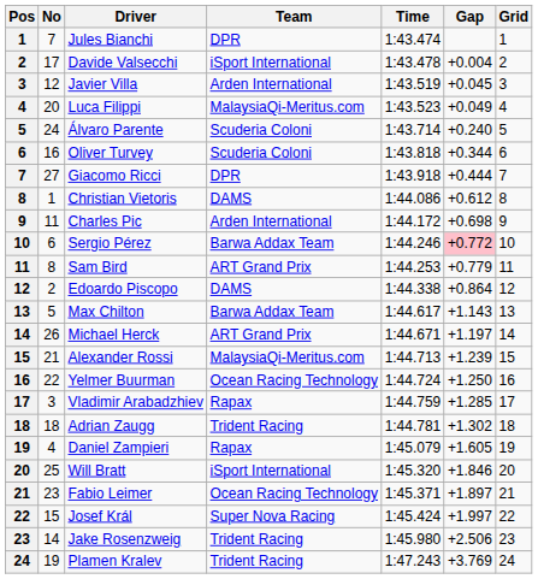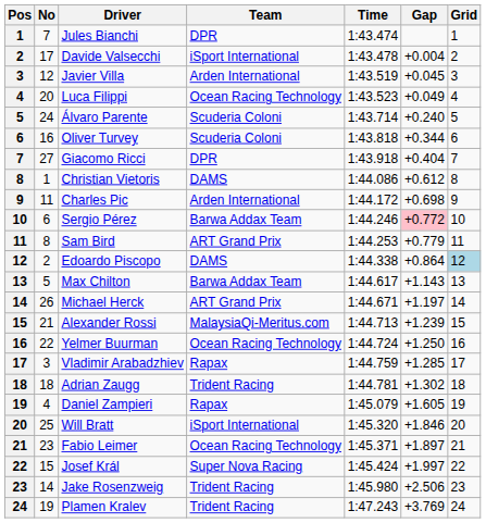Luca Filippi | Team: MalaysiaQi-Meritus.com -> Ocean Racing Technology
Giacomo Ricci | Gap: +0.444 -> +0.404
Edoardo Piscopo | Grid: no background -> lightblue background
